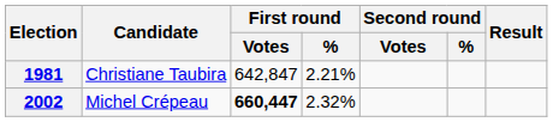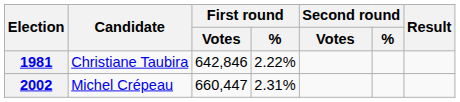1981 | First round / Votes: 642,847 -> 642,846
1981 | First round / %: 2.21% -> 2.22%
2002 | First round / Votes: bold -> normal
2002 | First round / %: 2.32% -> 2.31%
